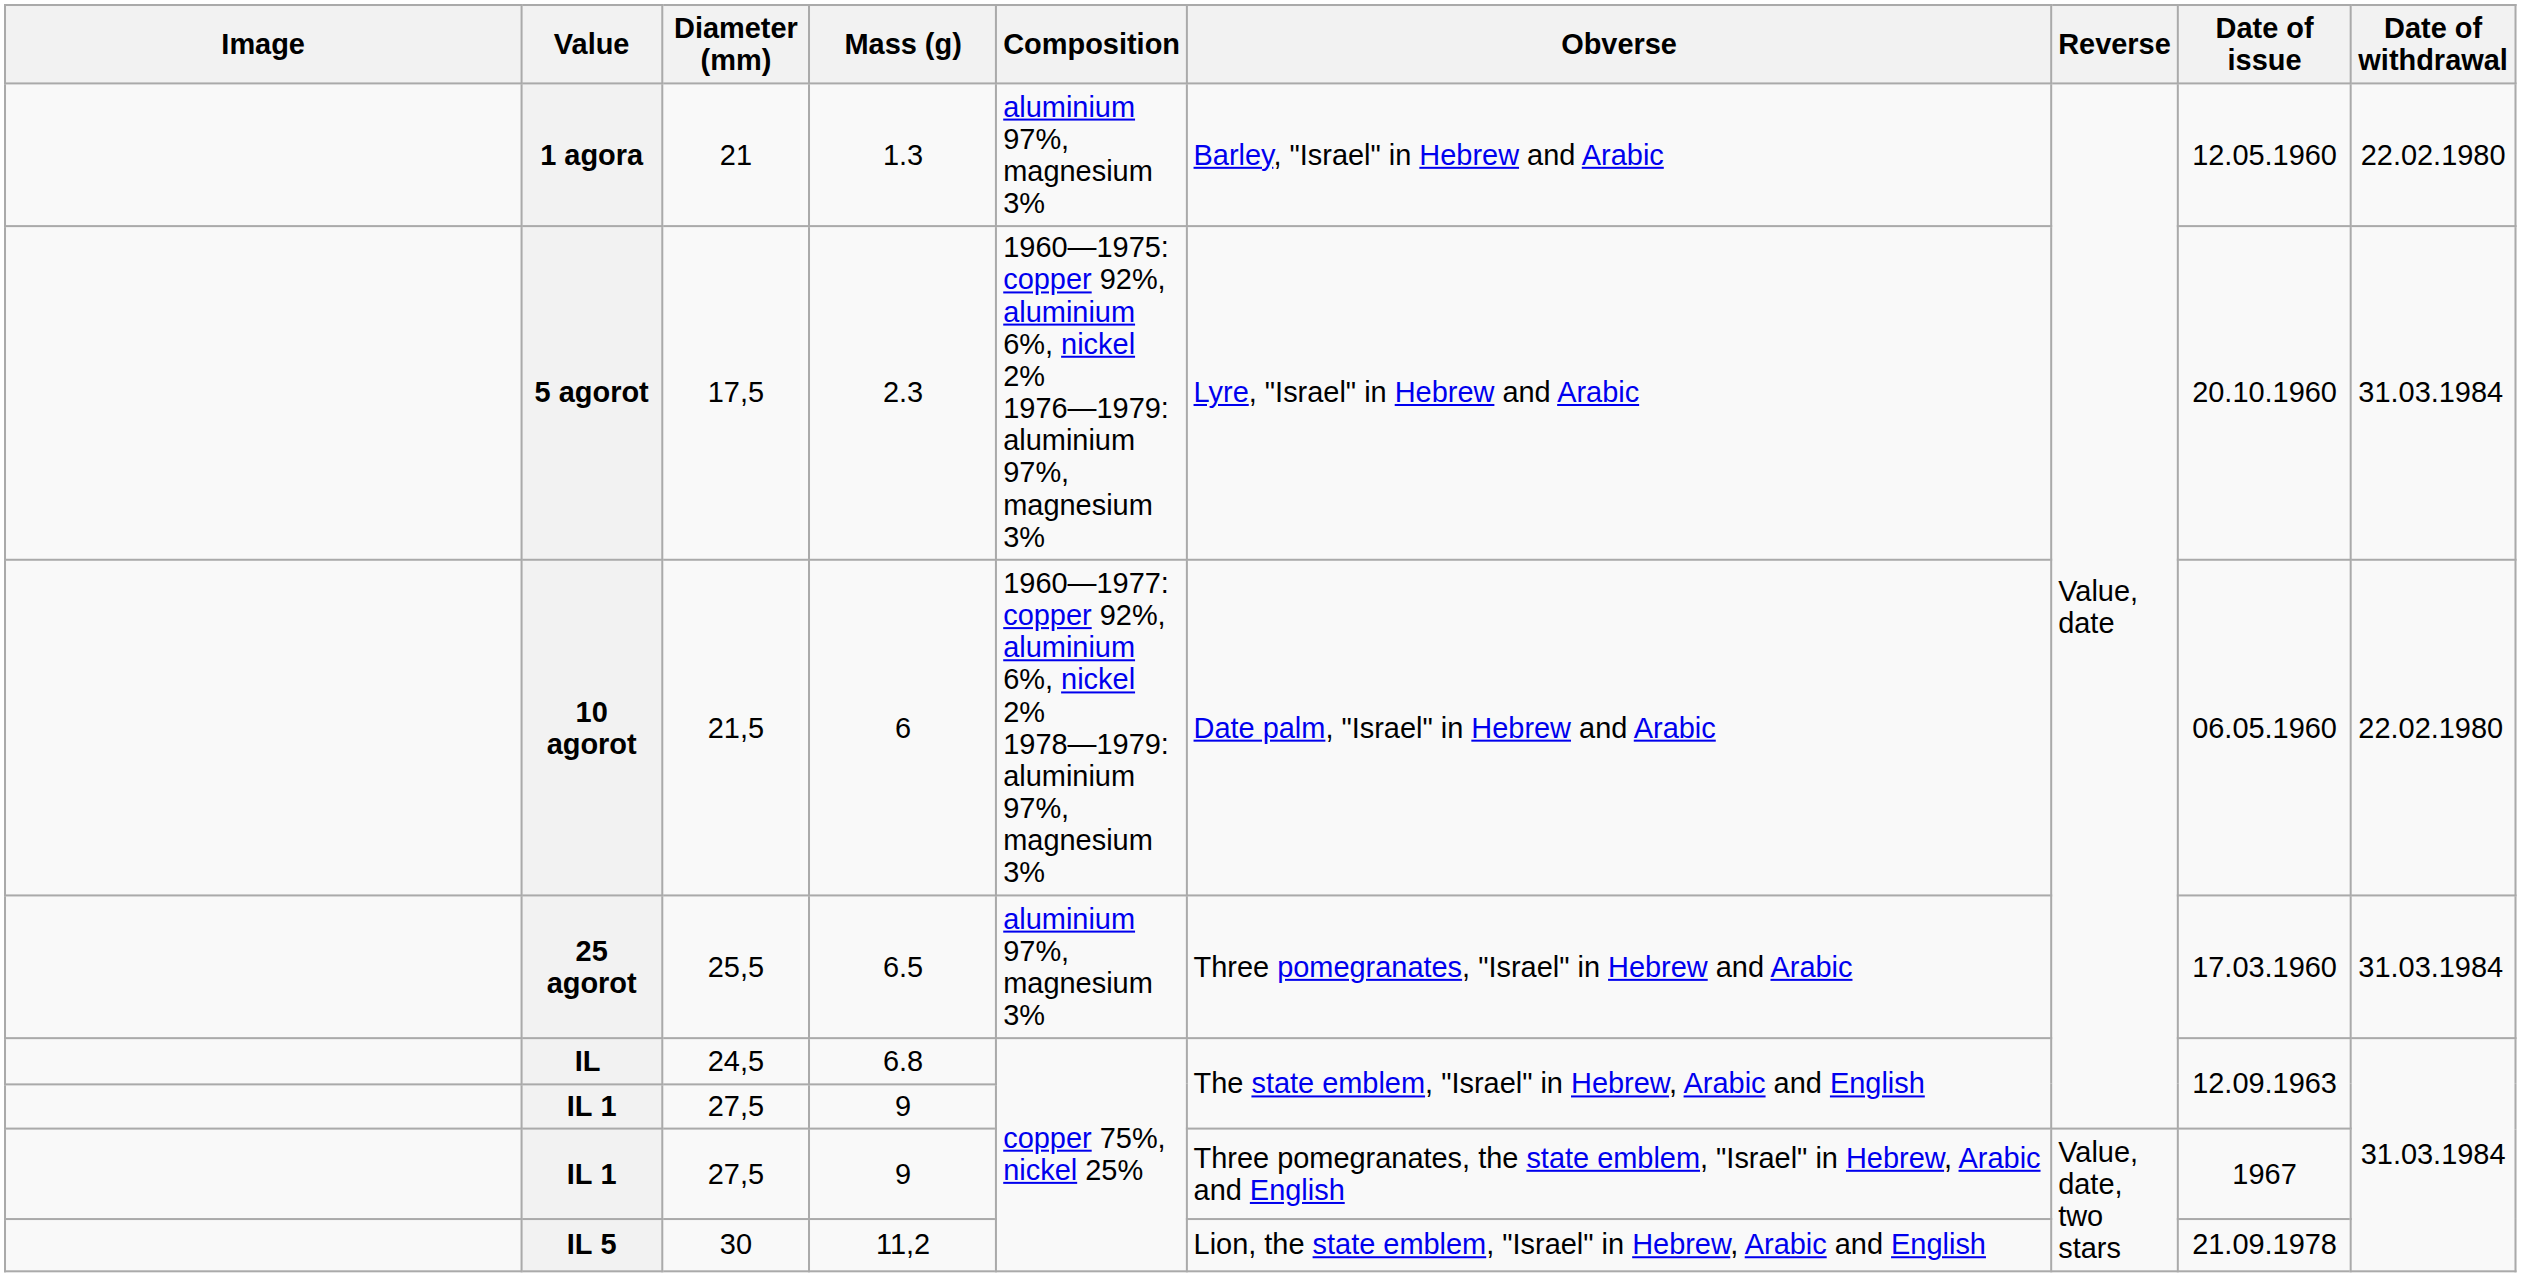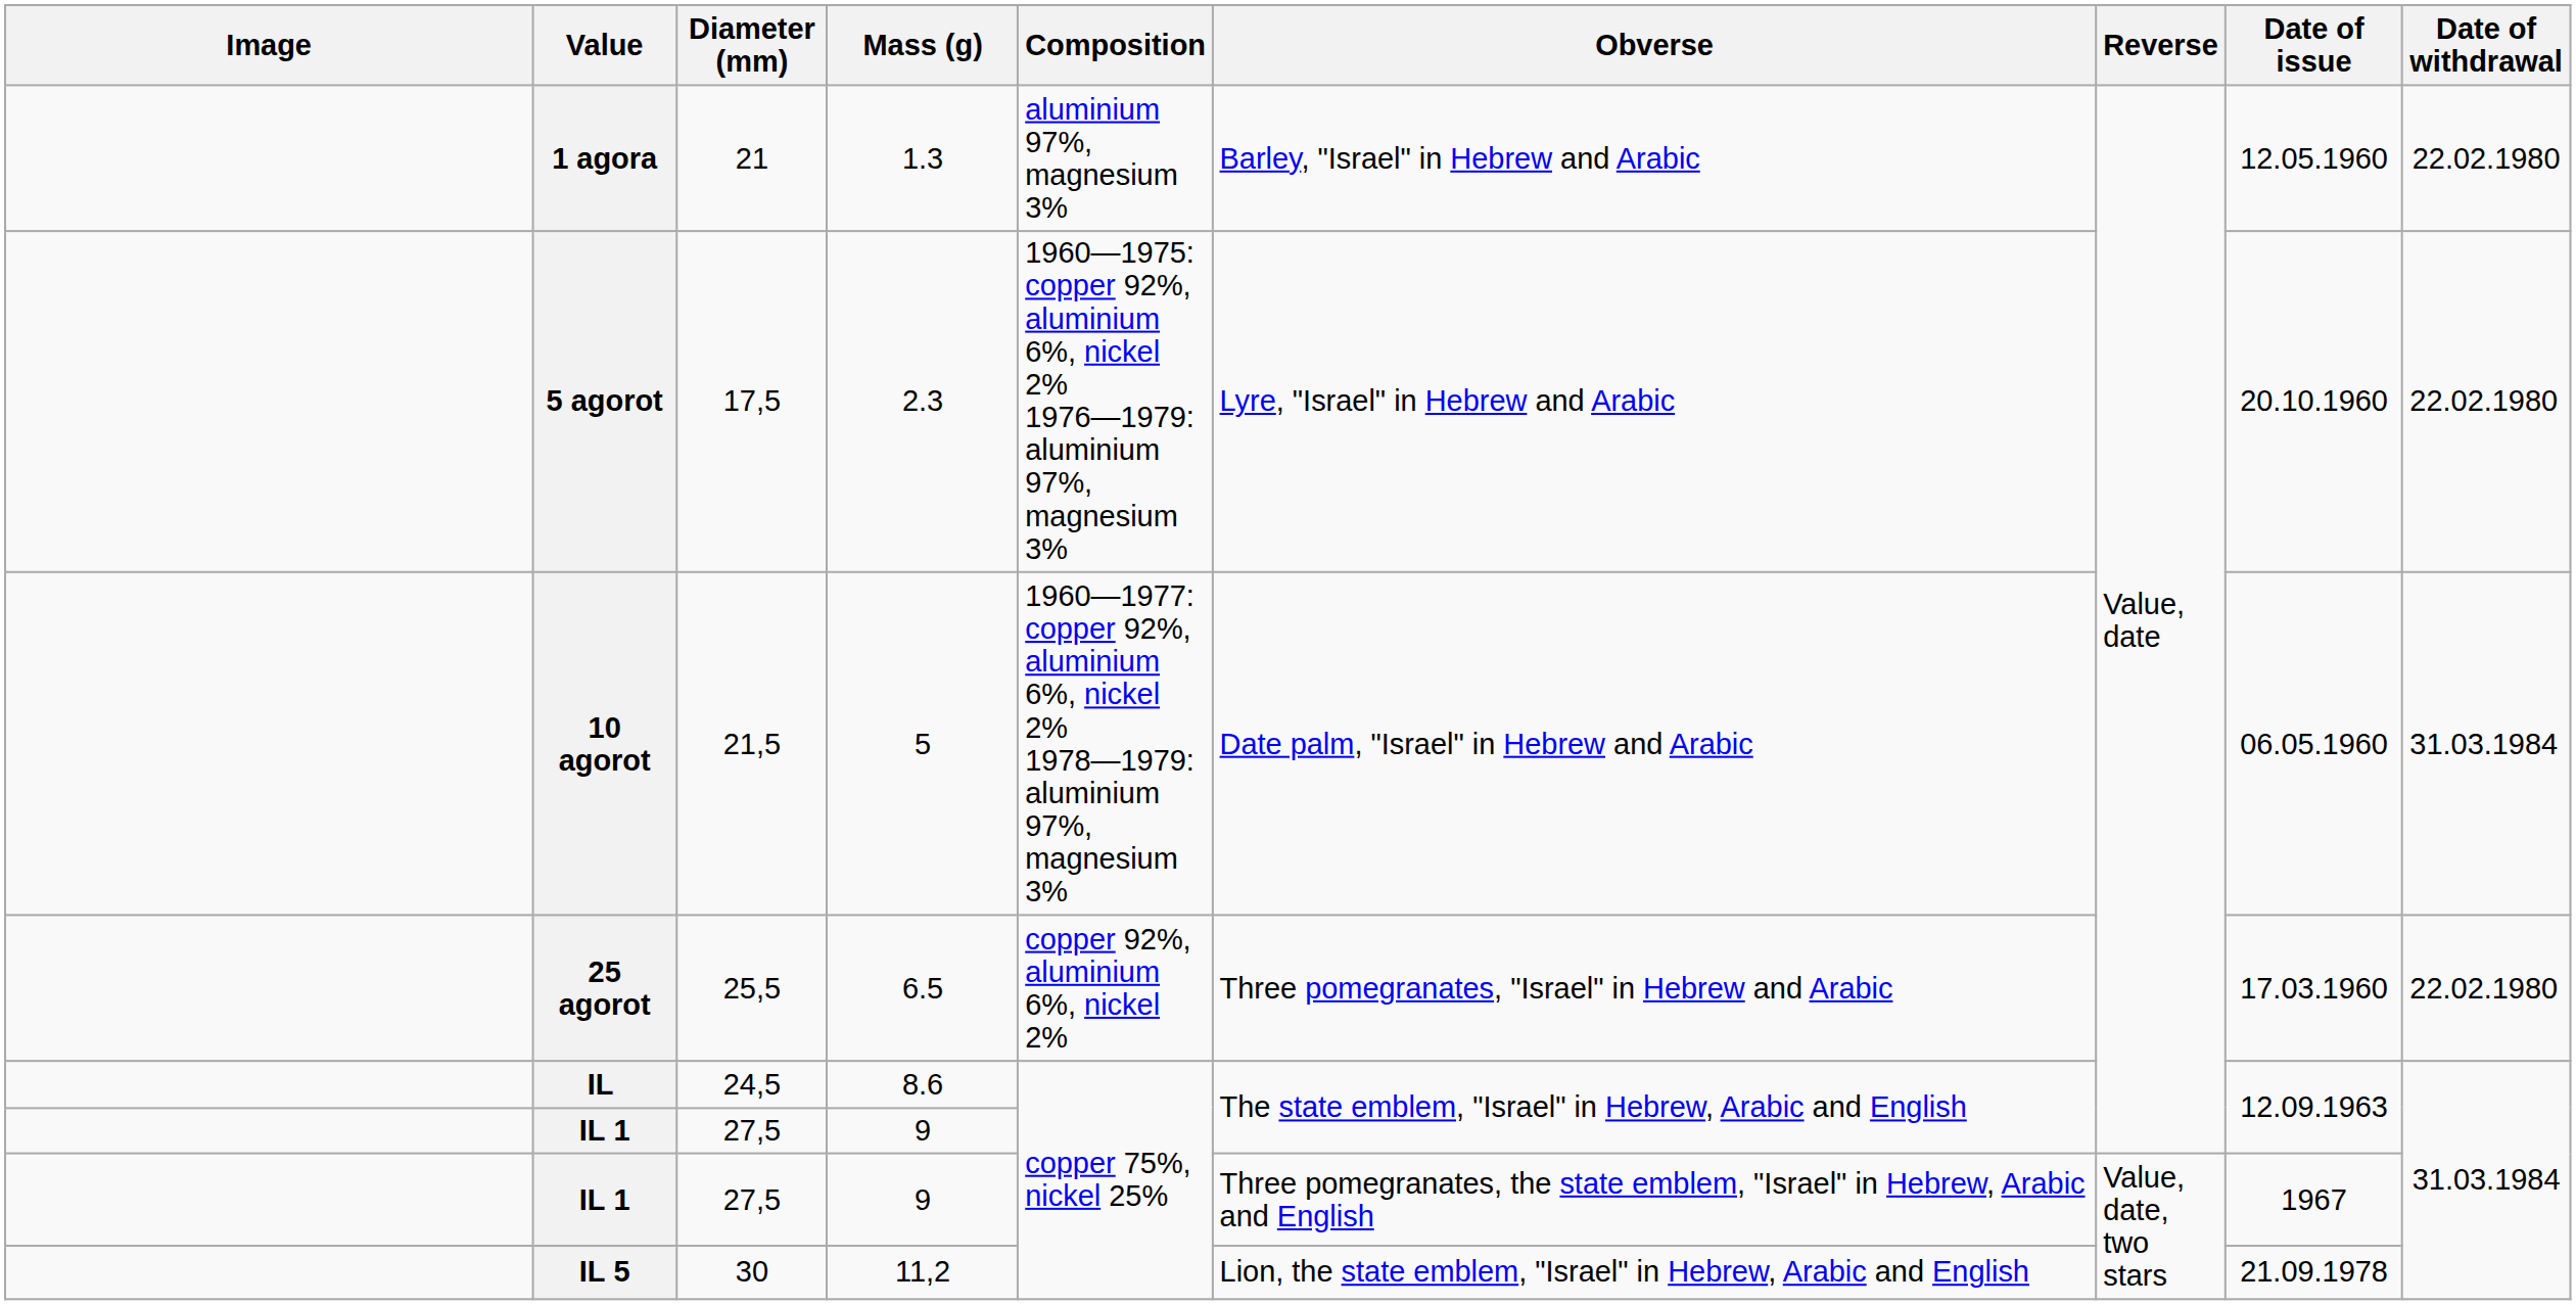5 agorot | Date of withdrawal: 31.03.1984 -> 22.02.1980
10 agorot | Mass (g): 6 -> 5
10 agorot | Date of withdrawal: 22.02.1980 -> 31.03.1984
25 agorot | Composition: aluminium 97%, magnesium 3% -> copper 92%, aluminium 6%, nickel 2%
25 agorot | Date of withdrawal: 31.03.1984 -> 22.02.1980
IL | Mass (g): 6.8 -> 8.6
